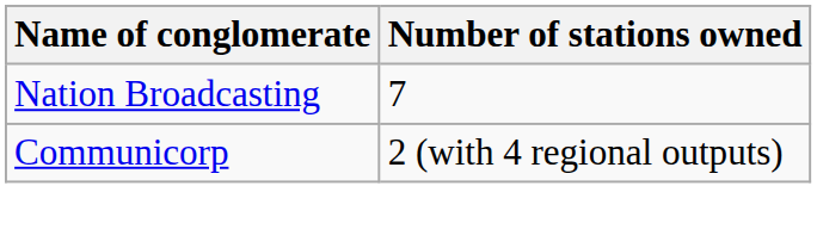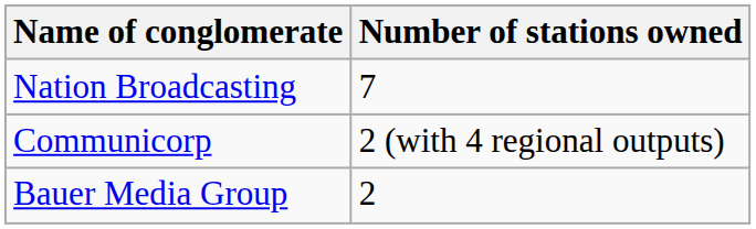+ row: Bauer Media Group | 2
